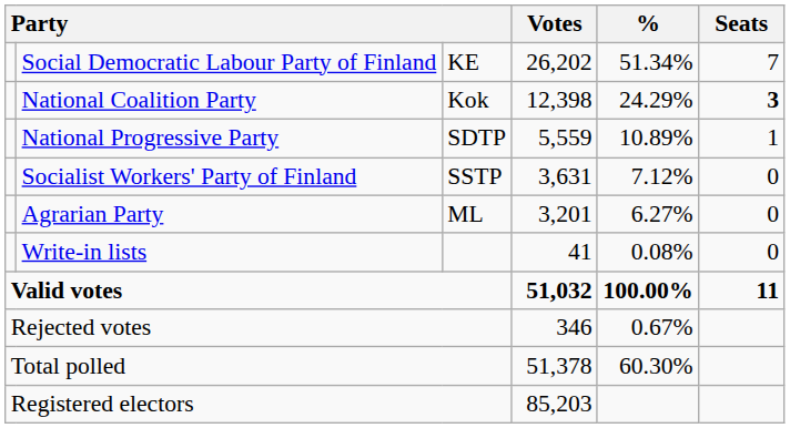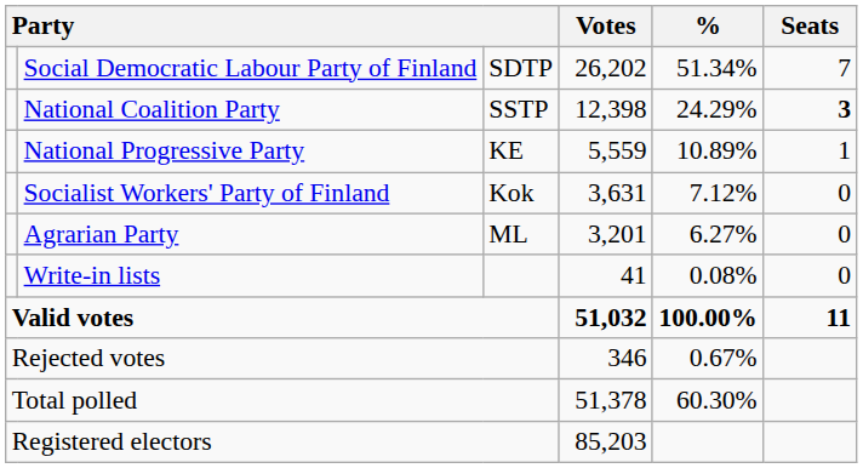Social Democratic Labour Party of Finland | column 3: KE -> SDTP
National Coalition Party | column 3: Kok -> SSTP
National Progressive Party | column 3: SDTP -> KE
Socialist Workers' Party of Finland | column 3: SSTP -> Kok
